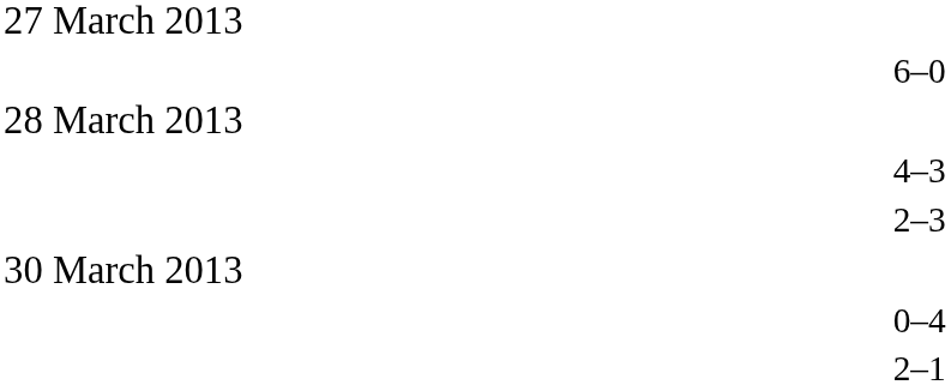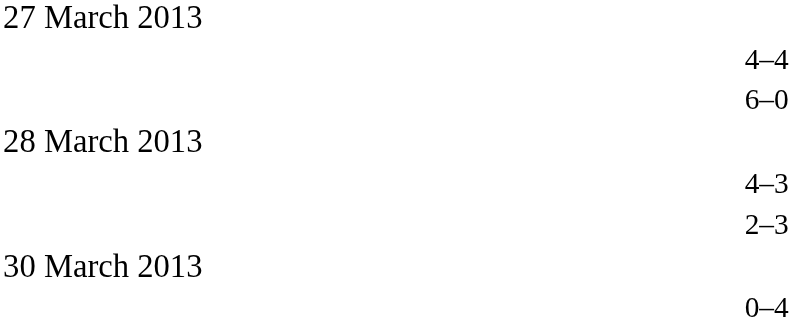+ row: 4–4
- row: 2–1
